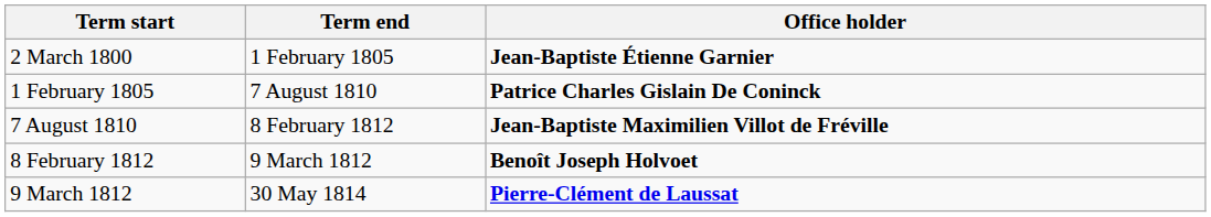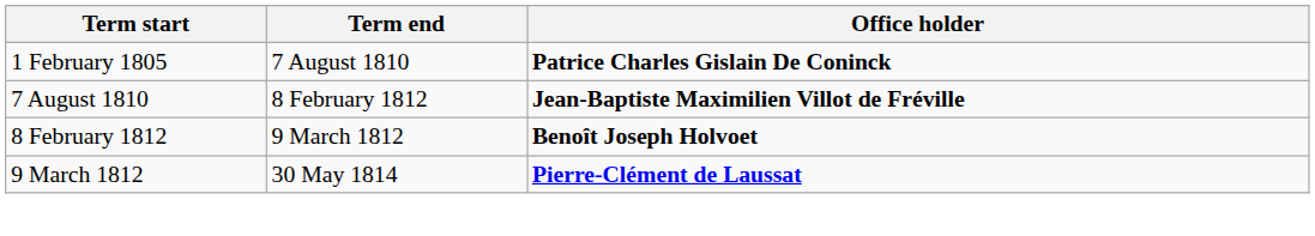- row: 2 March 1800 | 1 February 1805 | Jean-Baptiste Étienne Garnier
